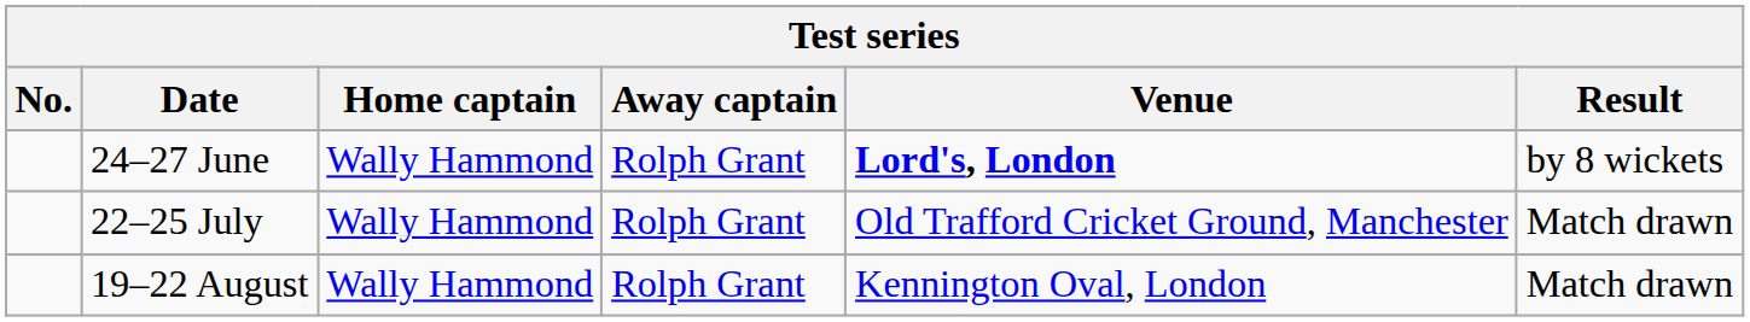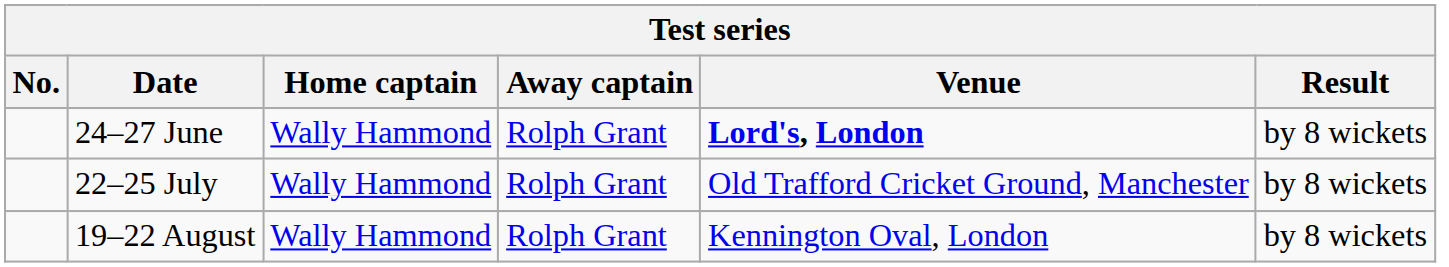22–25 July | Result: Match drawn -> by 8 wickets
19–22 August | Result: Match drawn -> by 8 wickets
